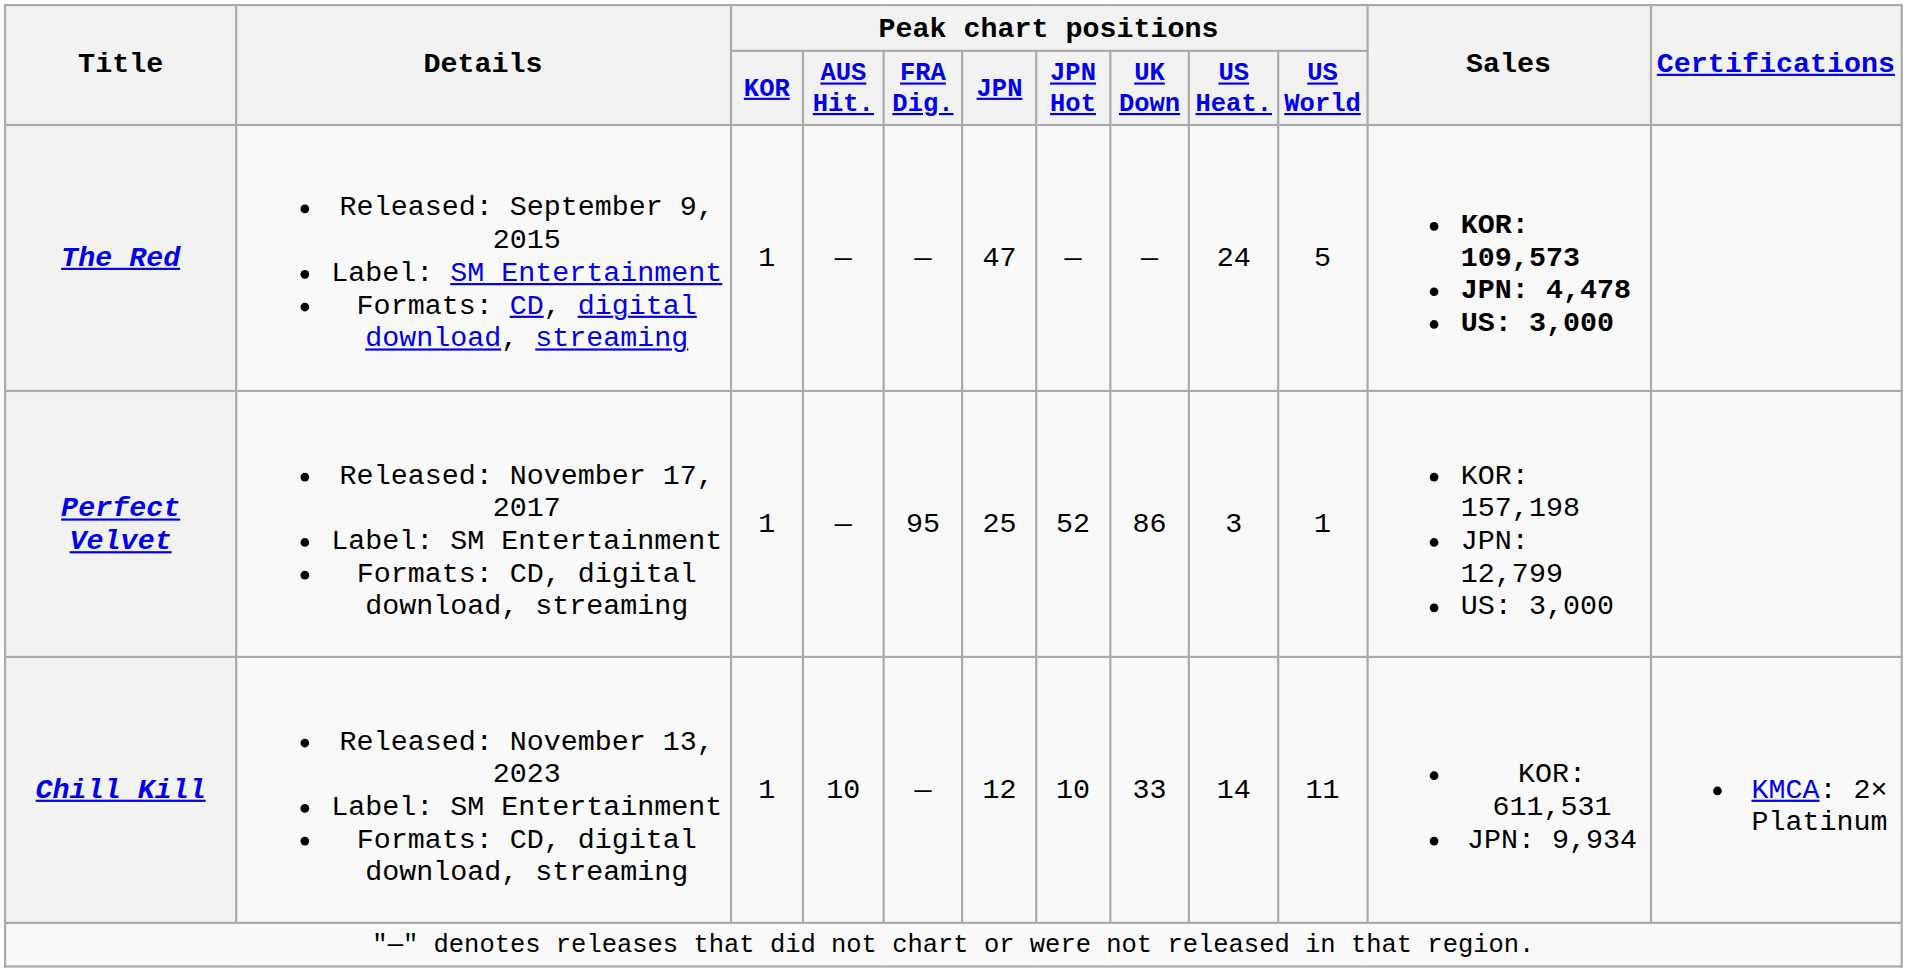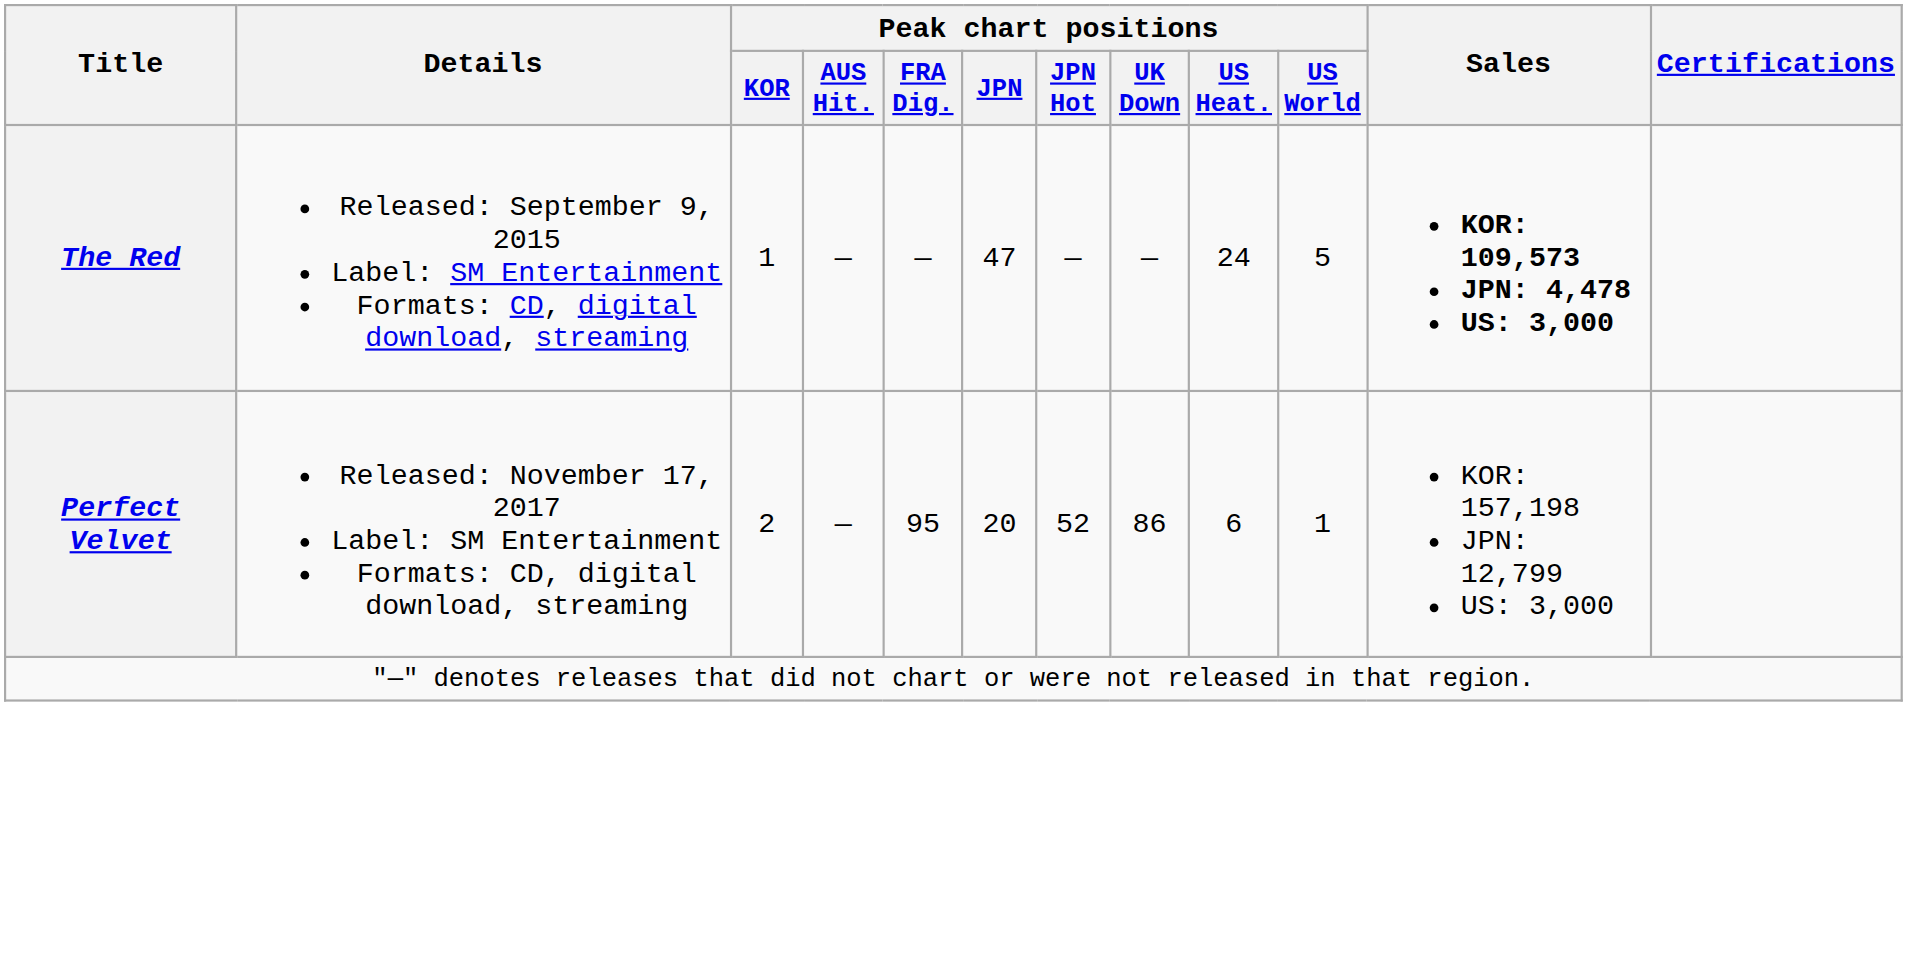Perfect Velvet | Peak chart positions / KOR: 1 -> 2
Perfect Velvet | Peak chart positions / JPN: 25 -> 20
Perfect Velvet | Peak chart positions / US Heat.: 3 -> 6
- row: Chill Kill | Released: November 13, 2023 Label: SM Entertainment Formats: CD, digital download, streaming | 1 | 10 | — | 12 | 10 | 33 | 14 | 11 | KOR: 611,531 JPN: 9,934 | KMCA: 2× Platinum
